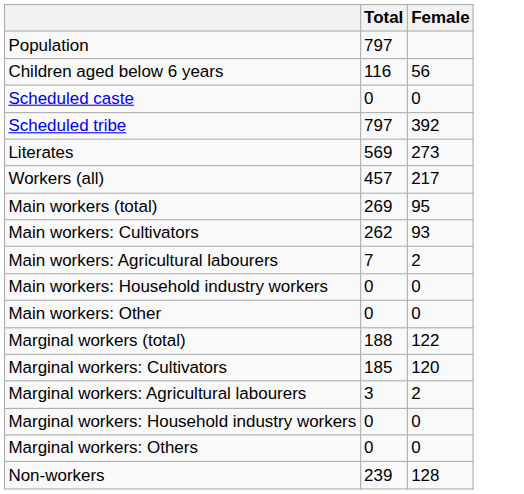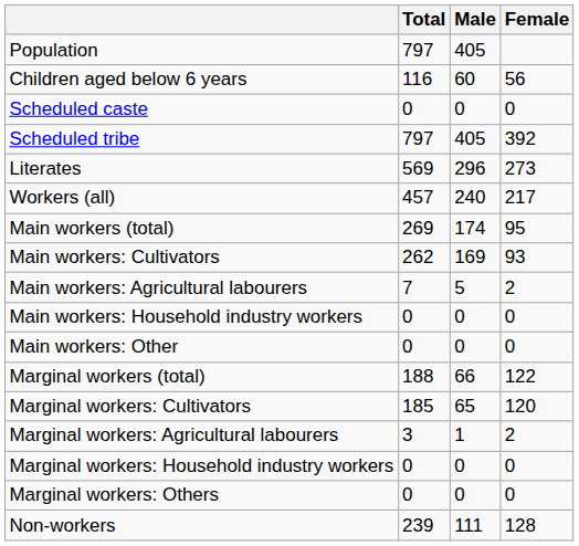+ column: Male | 405 | 60 | 0 | 405 | 296 | 240 | 174 | 169 | 5 | 0 | 0 | 66 | 65 | 1 | 0 | 0 | 111
